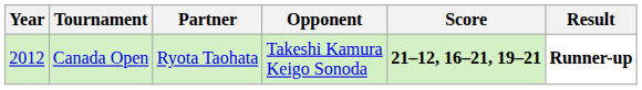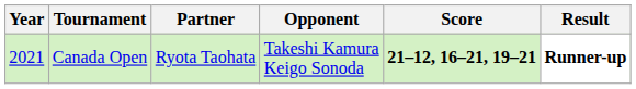Canada Open | Year: 2012 -> 2021
